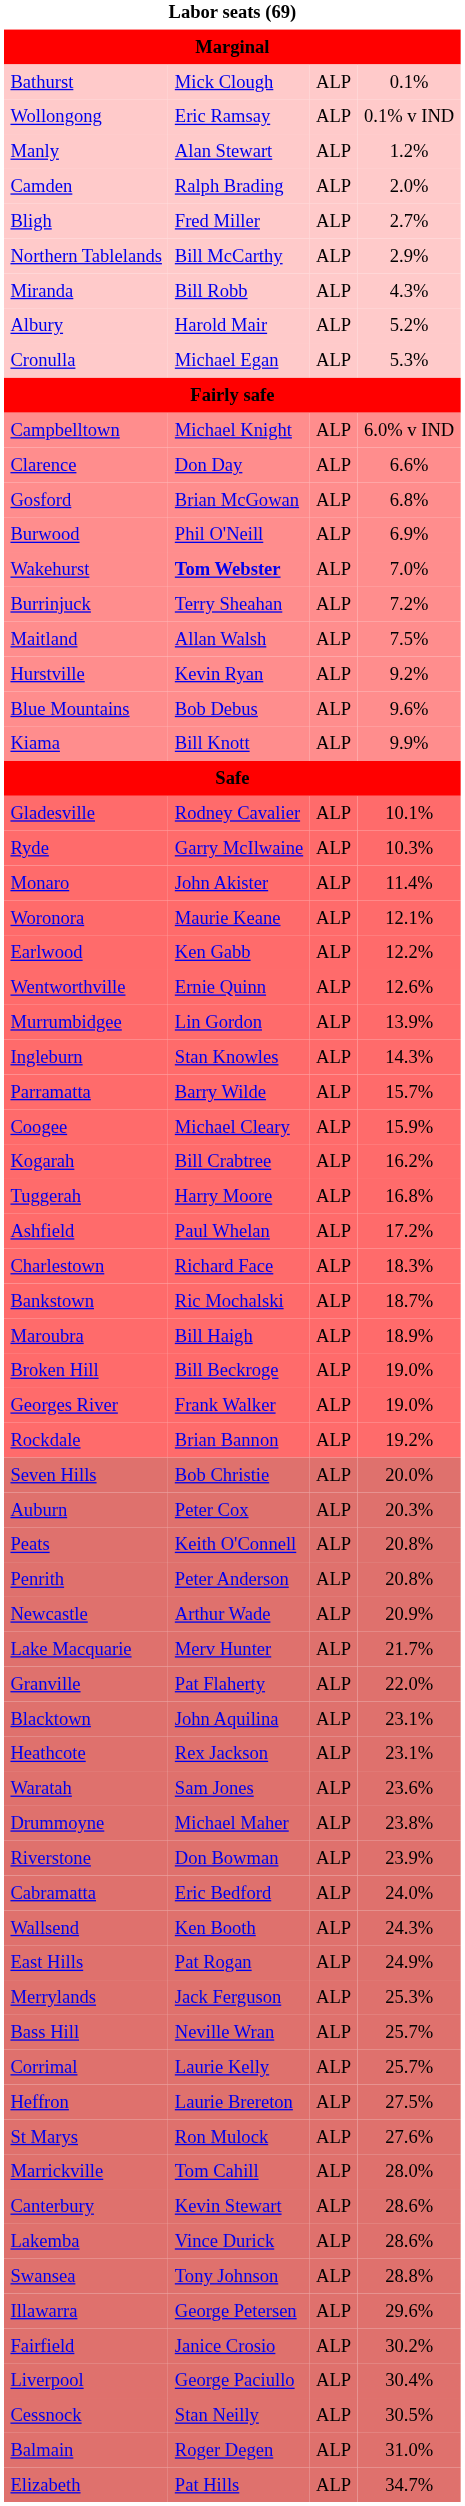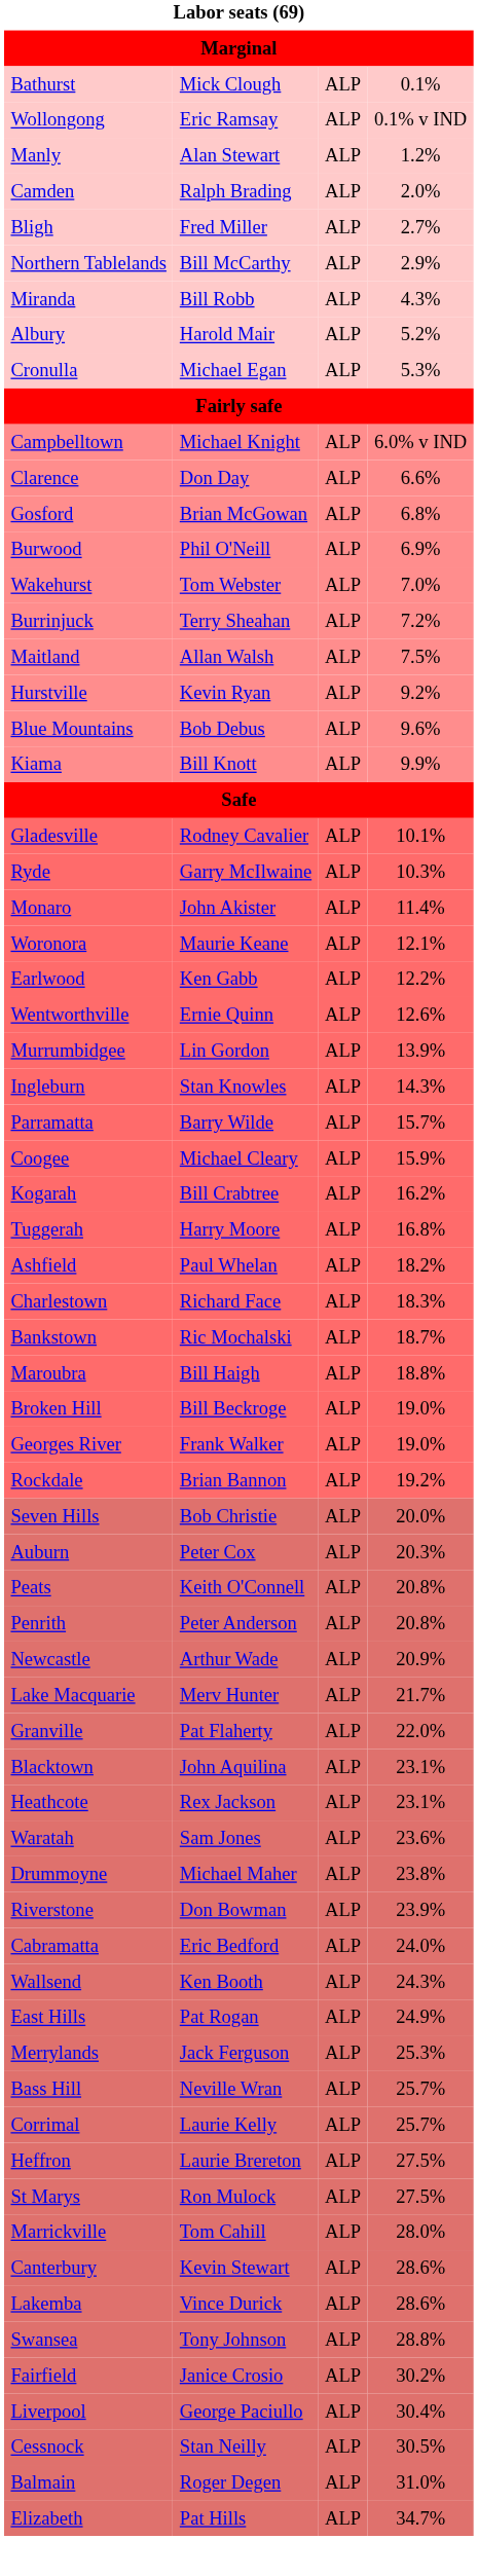Wakehurst | column 2: bold -> normal
Ashfield | column 4: 17.2% -> 18.2%
Maroubra | column 4: 18.9% -> 18.8%
St Marys | column 4: 27.6% -> 27.5%
- row: Illawarra | George Petersen | ALP | 29.6%
